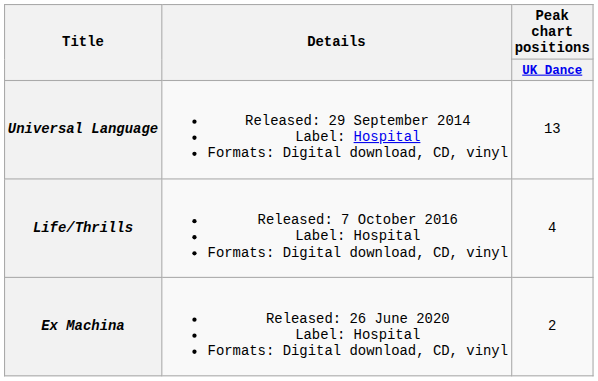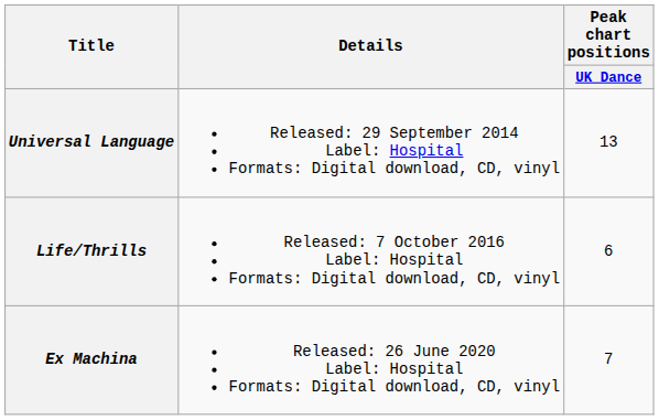Life/Thrills | Peak chart positions / UK Dance: 4 -> 6
Ex Machina | Peak chart positions / UK Dance: 2 -> 7
